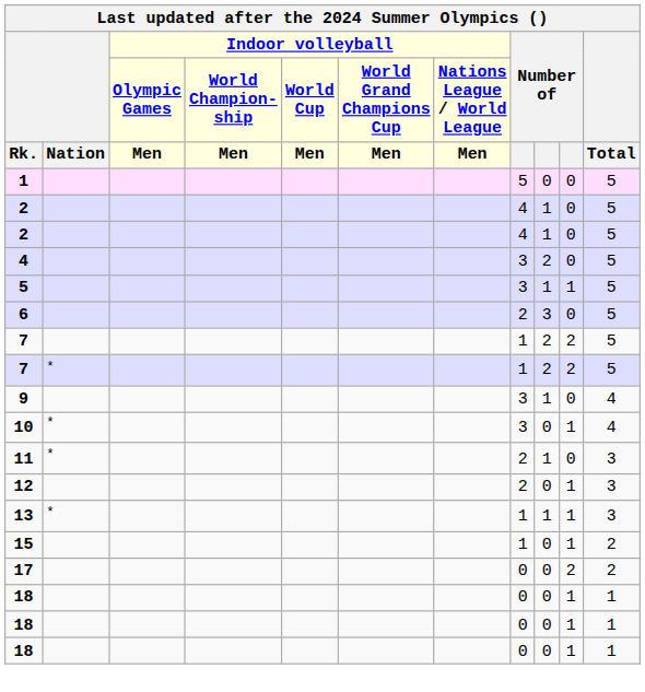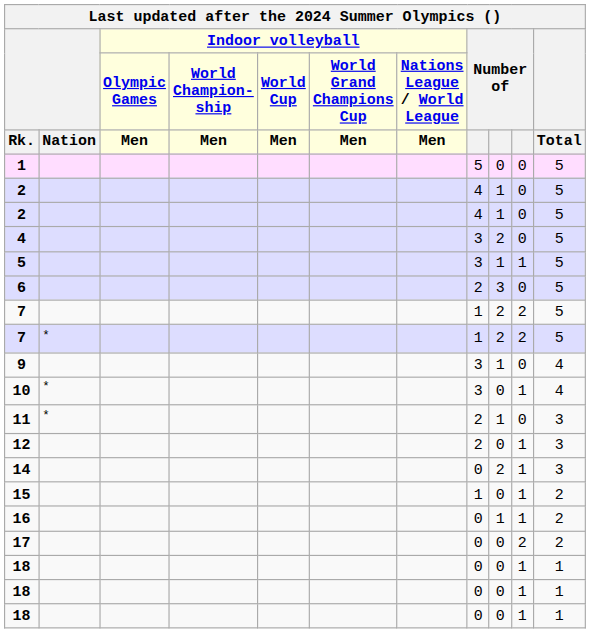- row: 13 | * | 1 | 1 | 1 | 3
+ row: 14 | 0 | 2 | 1 | 3
+ row: 16 | 0 | 1 | 1 | 2
